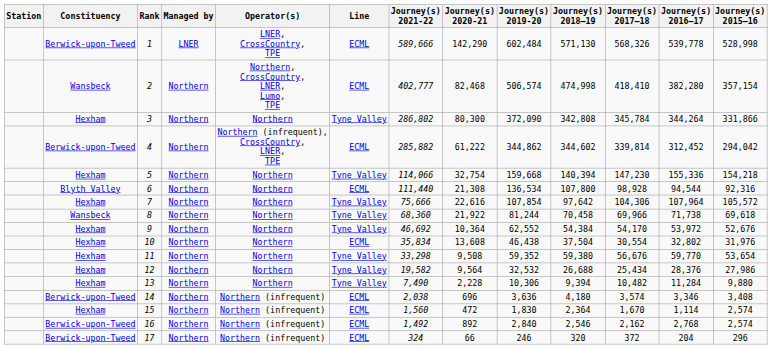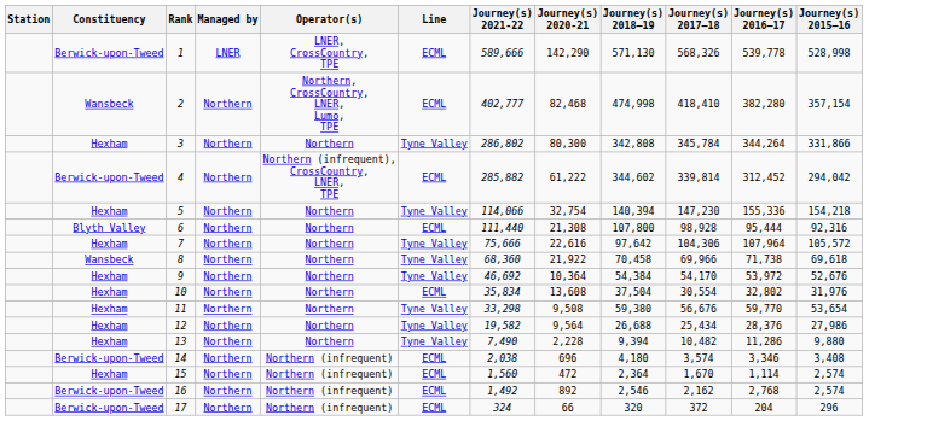- column: Journey(s) 2019-20 | 602,484 | 506,574 | 372,090 | 344,862 | 159,668 | 136,534 | 107,854 | 81,244 | 62,552 | 46,438 | 59,352 | 32,532 | 10,306 | 3,636 | 1,830 | 2,840 | 246
6 | Journey(s) 2016–17: 94,544 -> 95,444
13 | Journey(s) 2016–17: 11,284 -> 11,286
